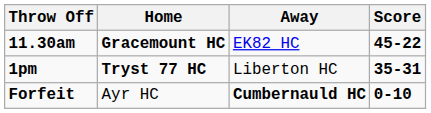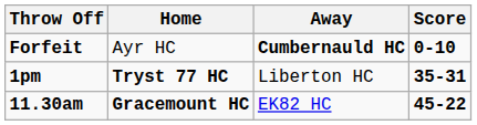rows swapped: 11.30am <-> Forfeit
